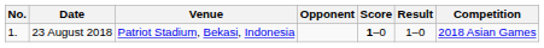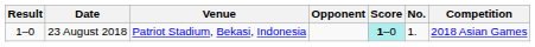columns swapped: No. <-> Result
23 August 2018 | Score: no background -> paleturquoise background
